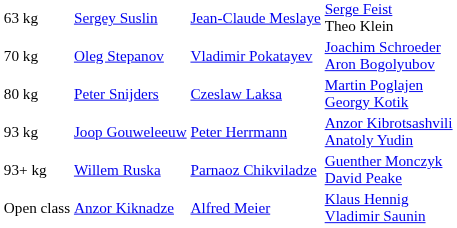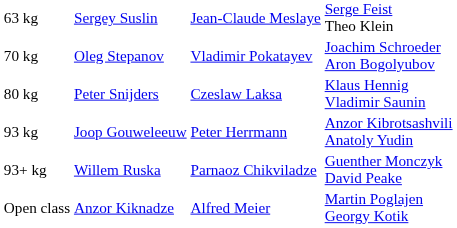80 kg | column 4: Martin Poglajen Georgy Kotik -> Klaus Hennig Vladimir Saunin
Open class | column 4: Klaus Hennig Vladimir Saunin -> Martin Poglajen Georgy Kotik
